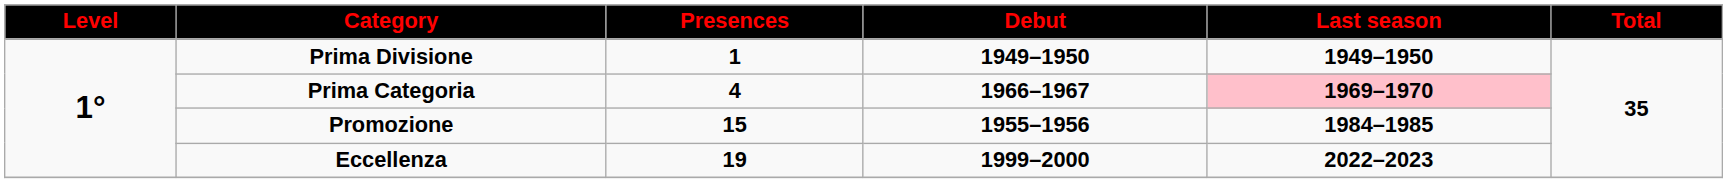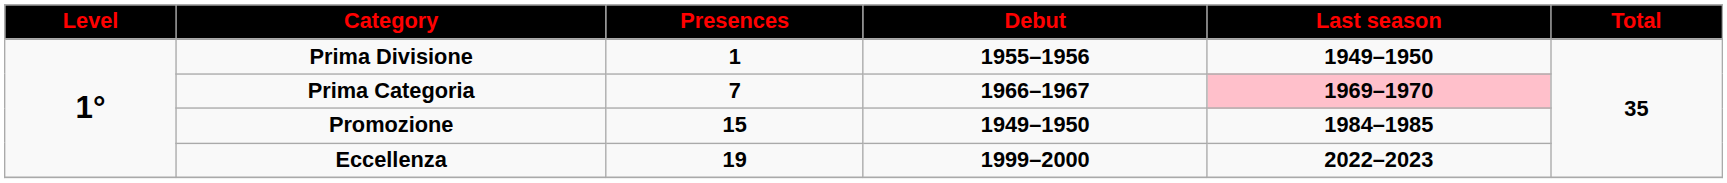Prima Divisione | Debut: 1949–1950 -> 1955–1956
Prima Categoria | Presences: 4 -> 7
Promozione | Debut: 1955–1956 -> 1949–1950
